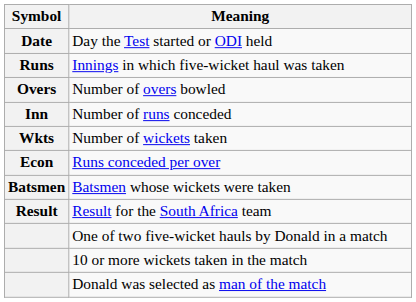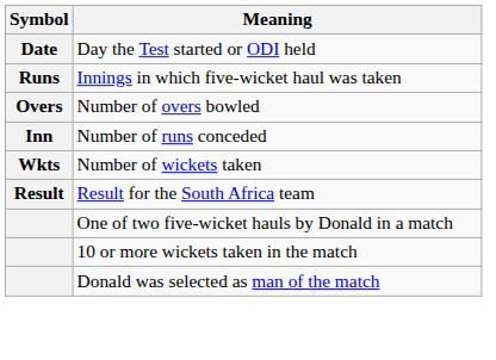- row: Econ | Runs conceded per over
- row: Batsmen | Batsmen whose wickets were taken
